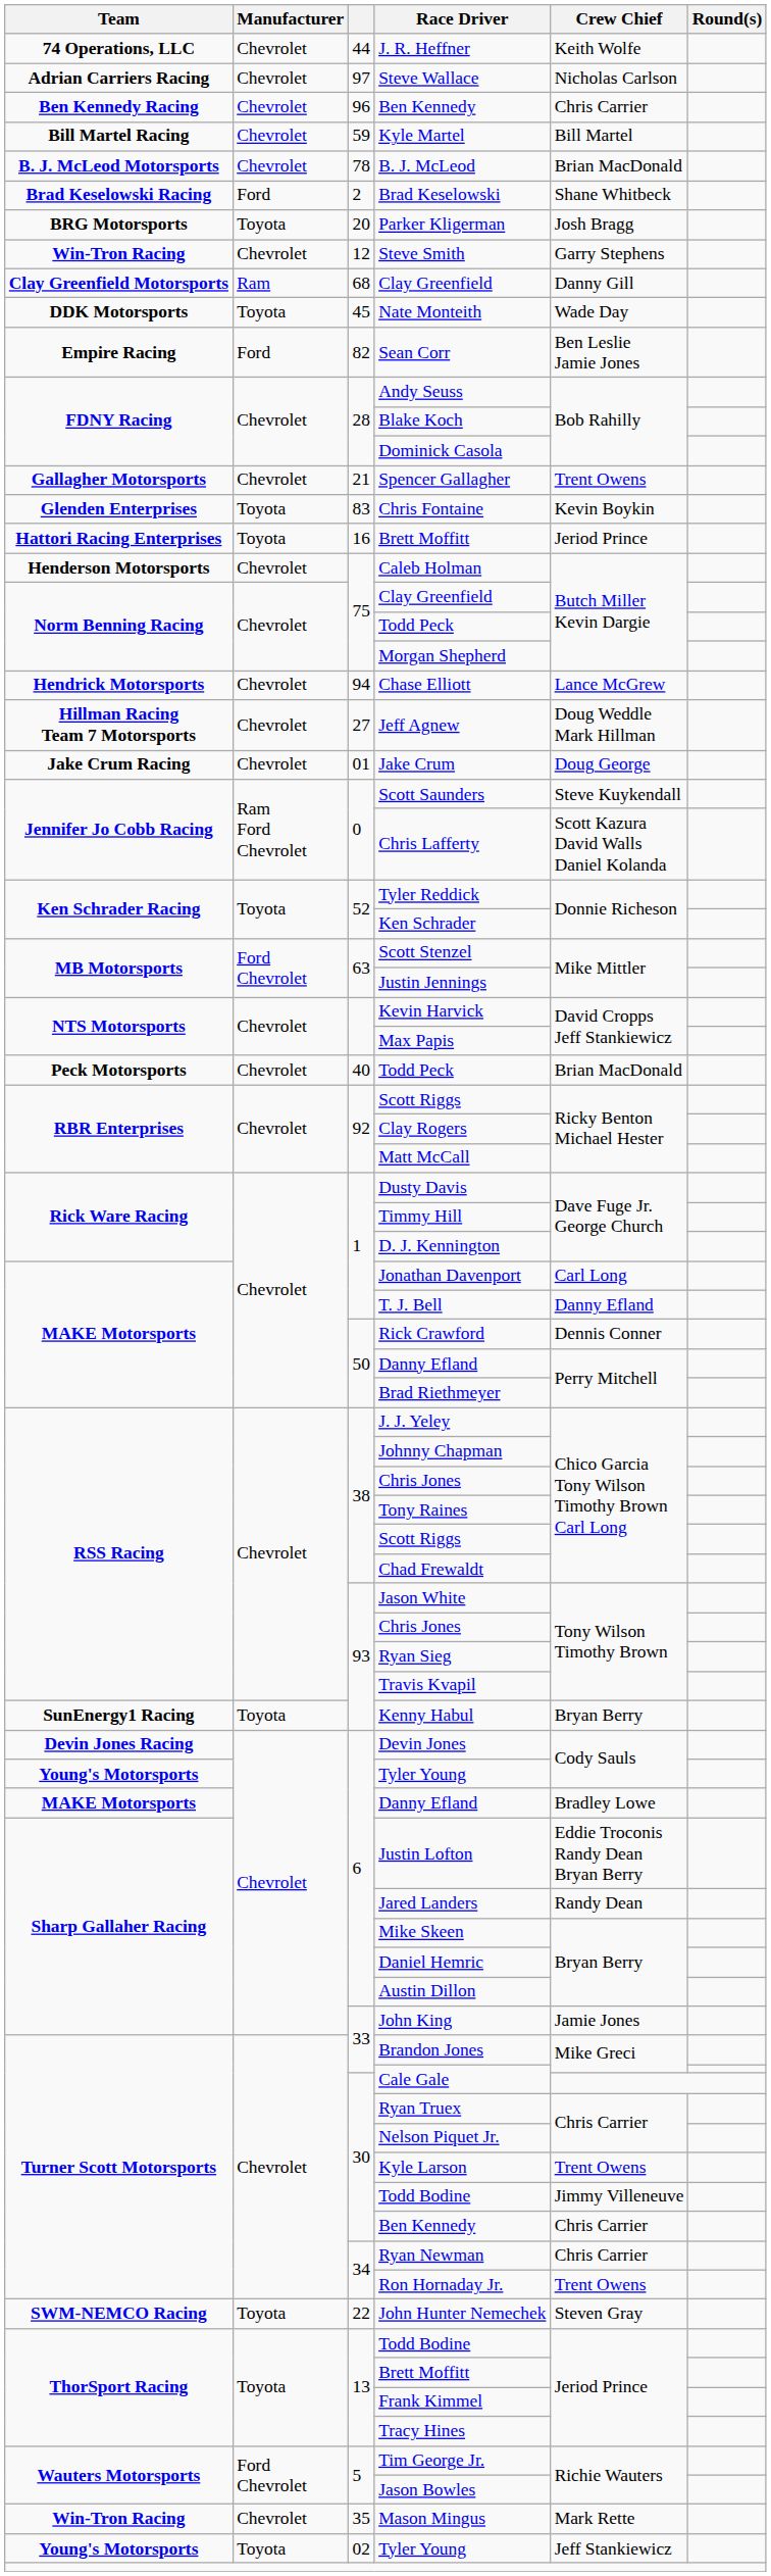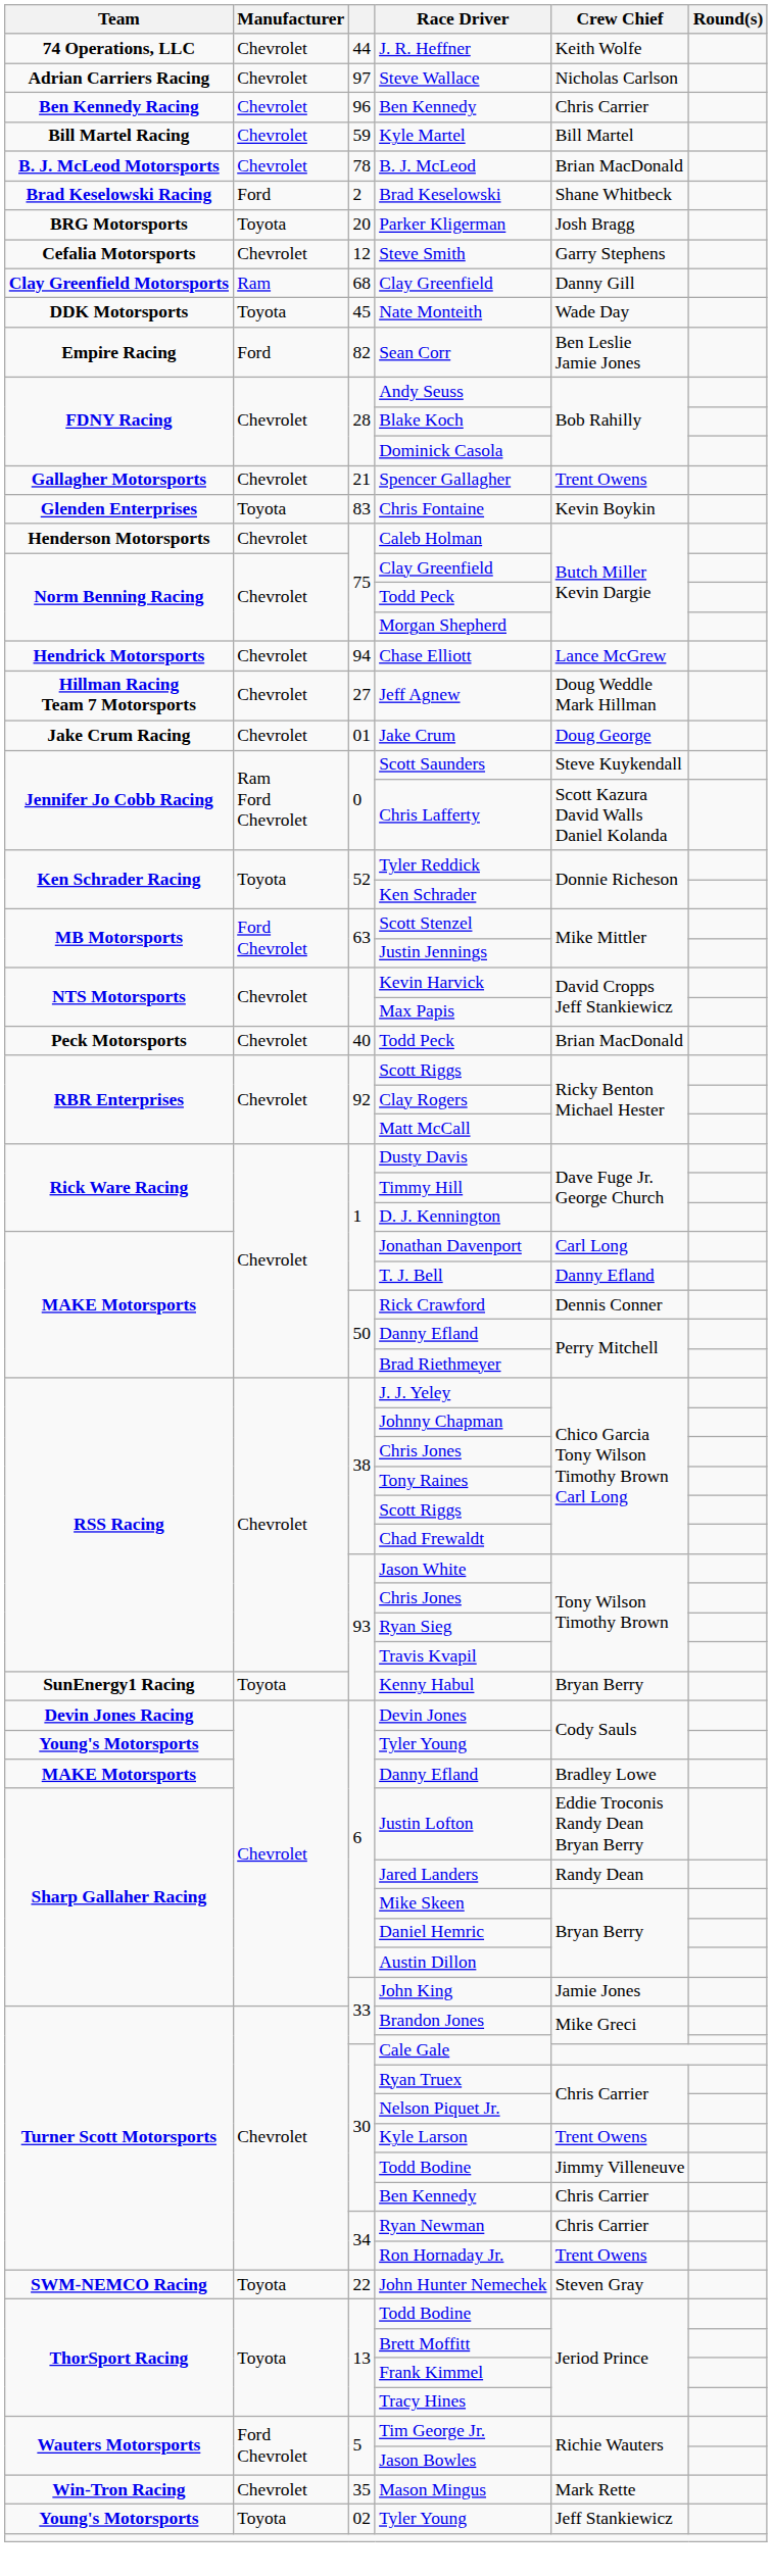Steve Smith | Team: Win-Tron Racing -> Cefalia Motorsports
- row: Hattori Racing Enterprises | Toyota | 16 | Brett Moffitt | Jeriod Prince
